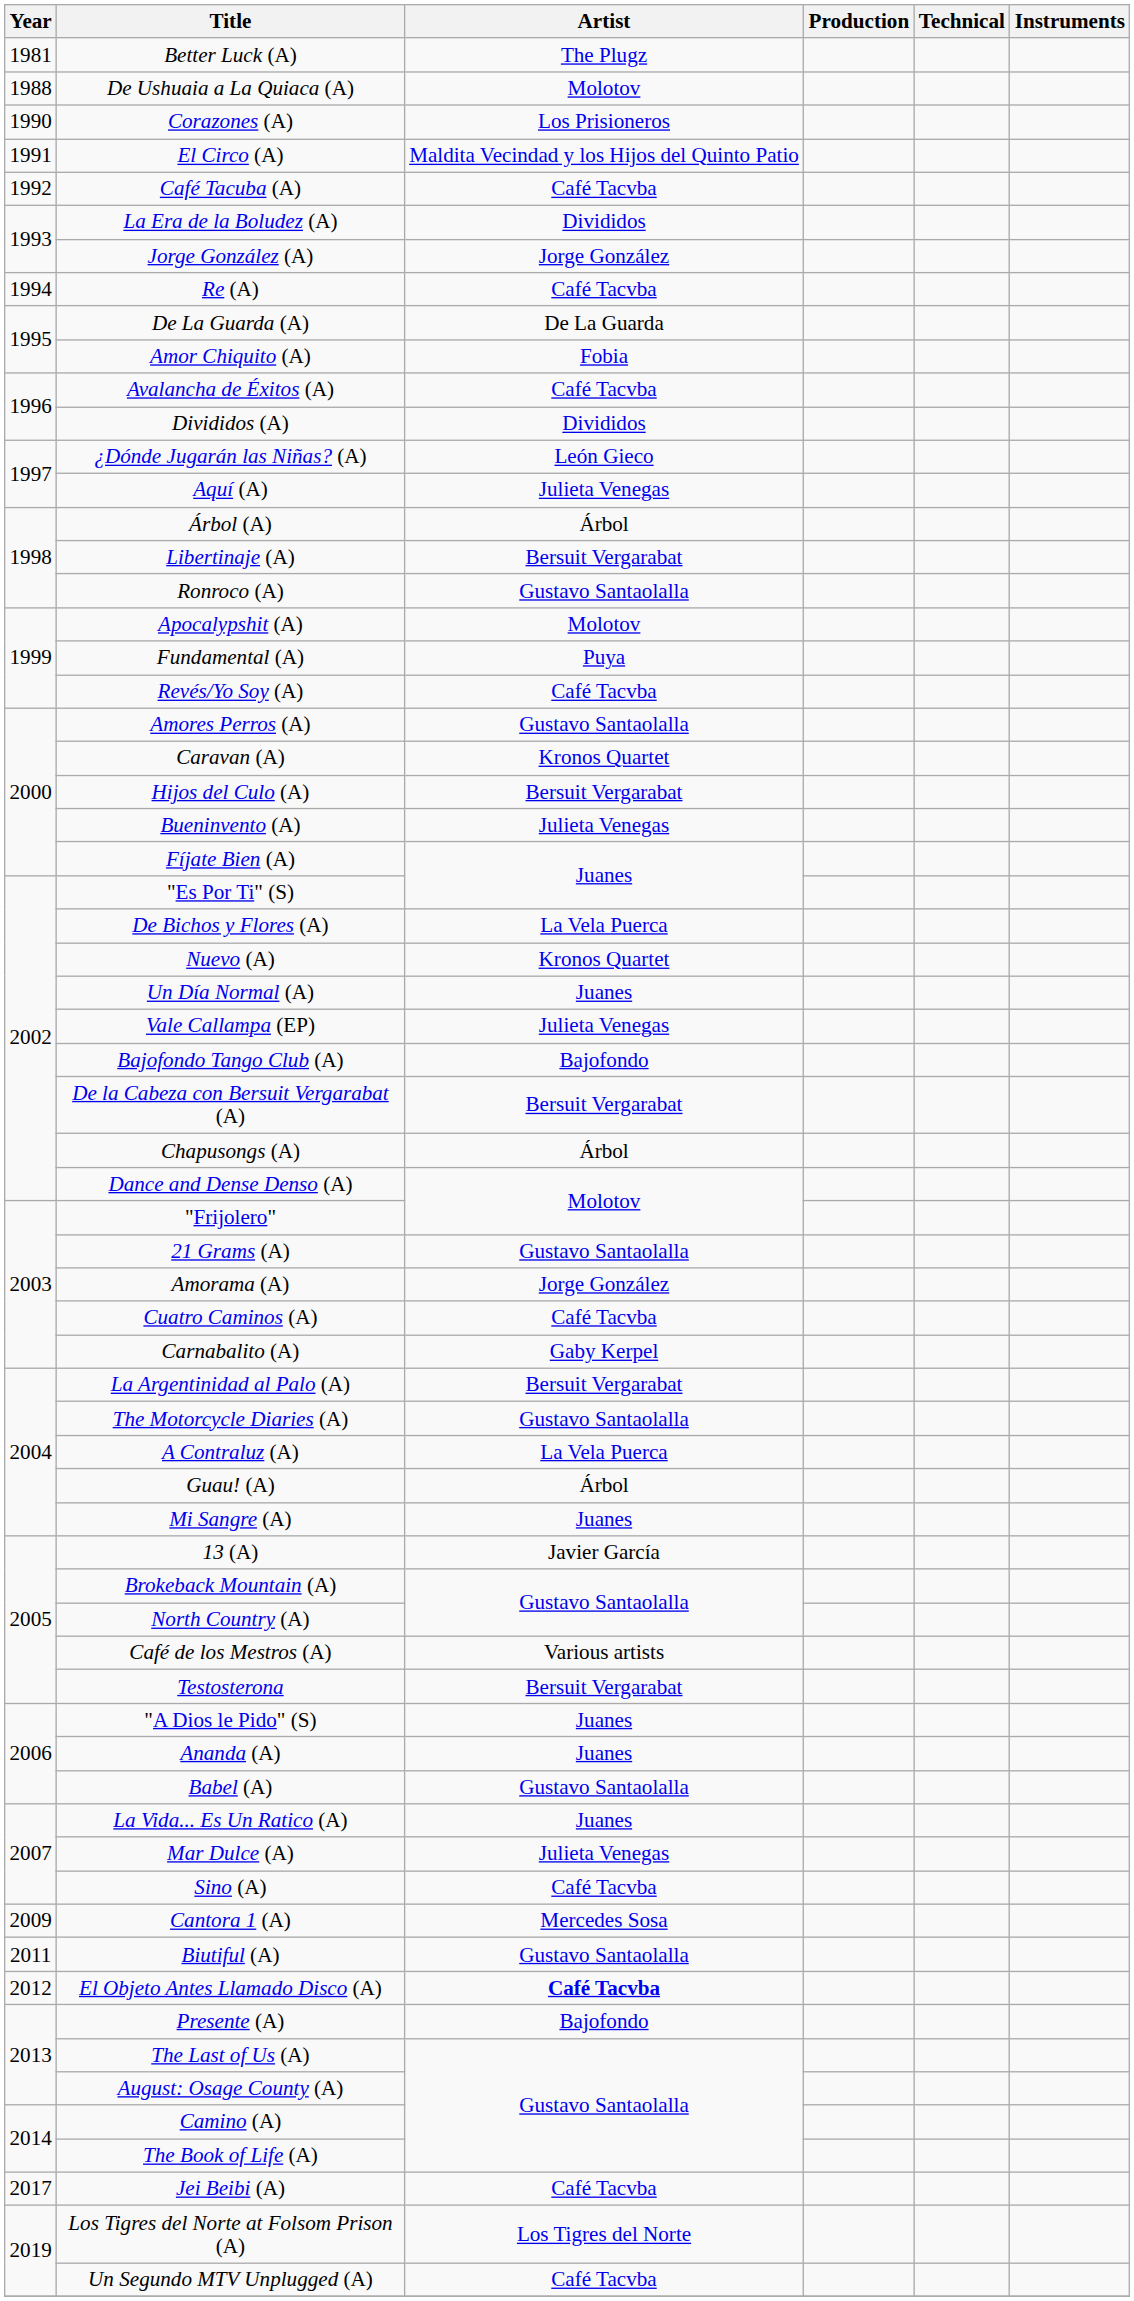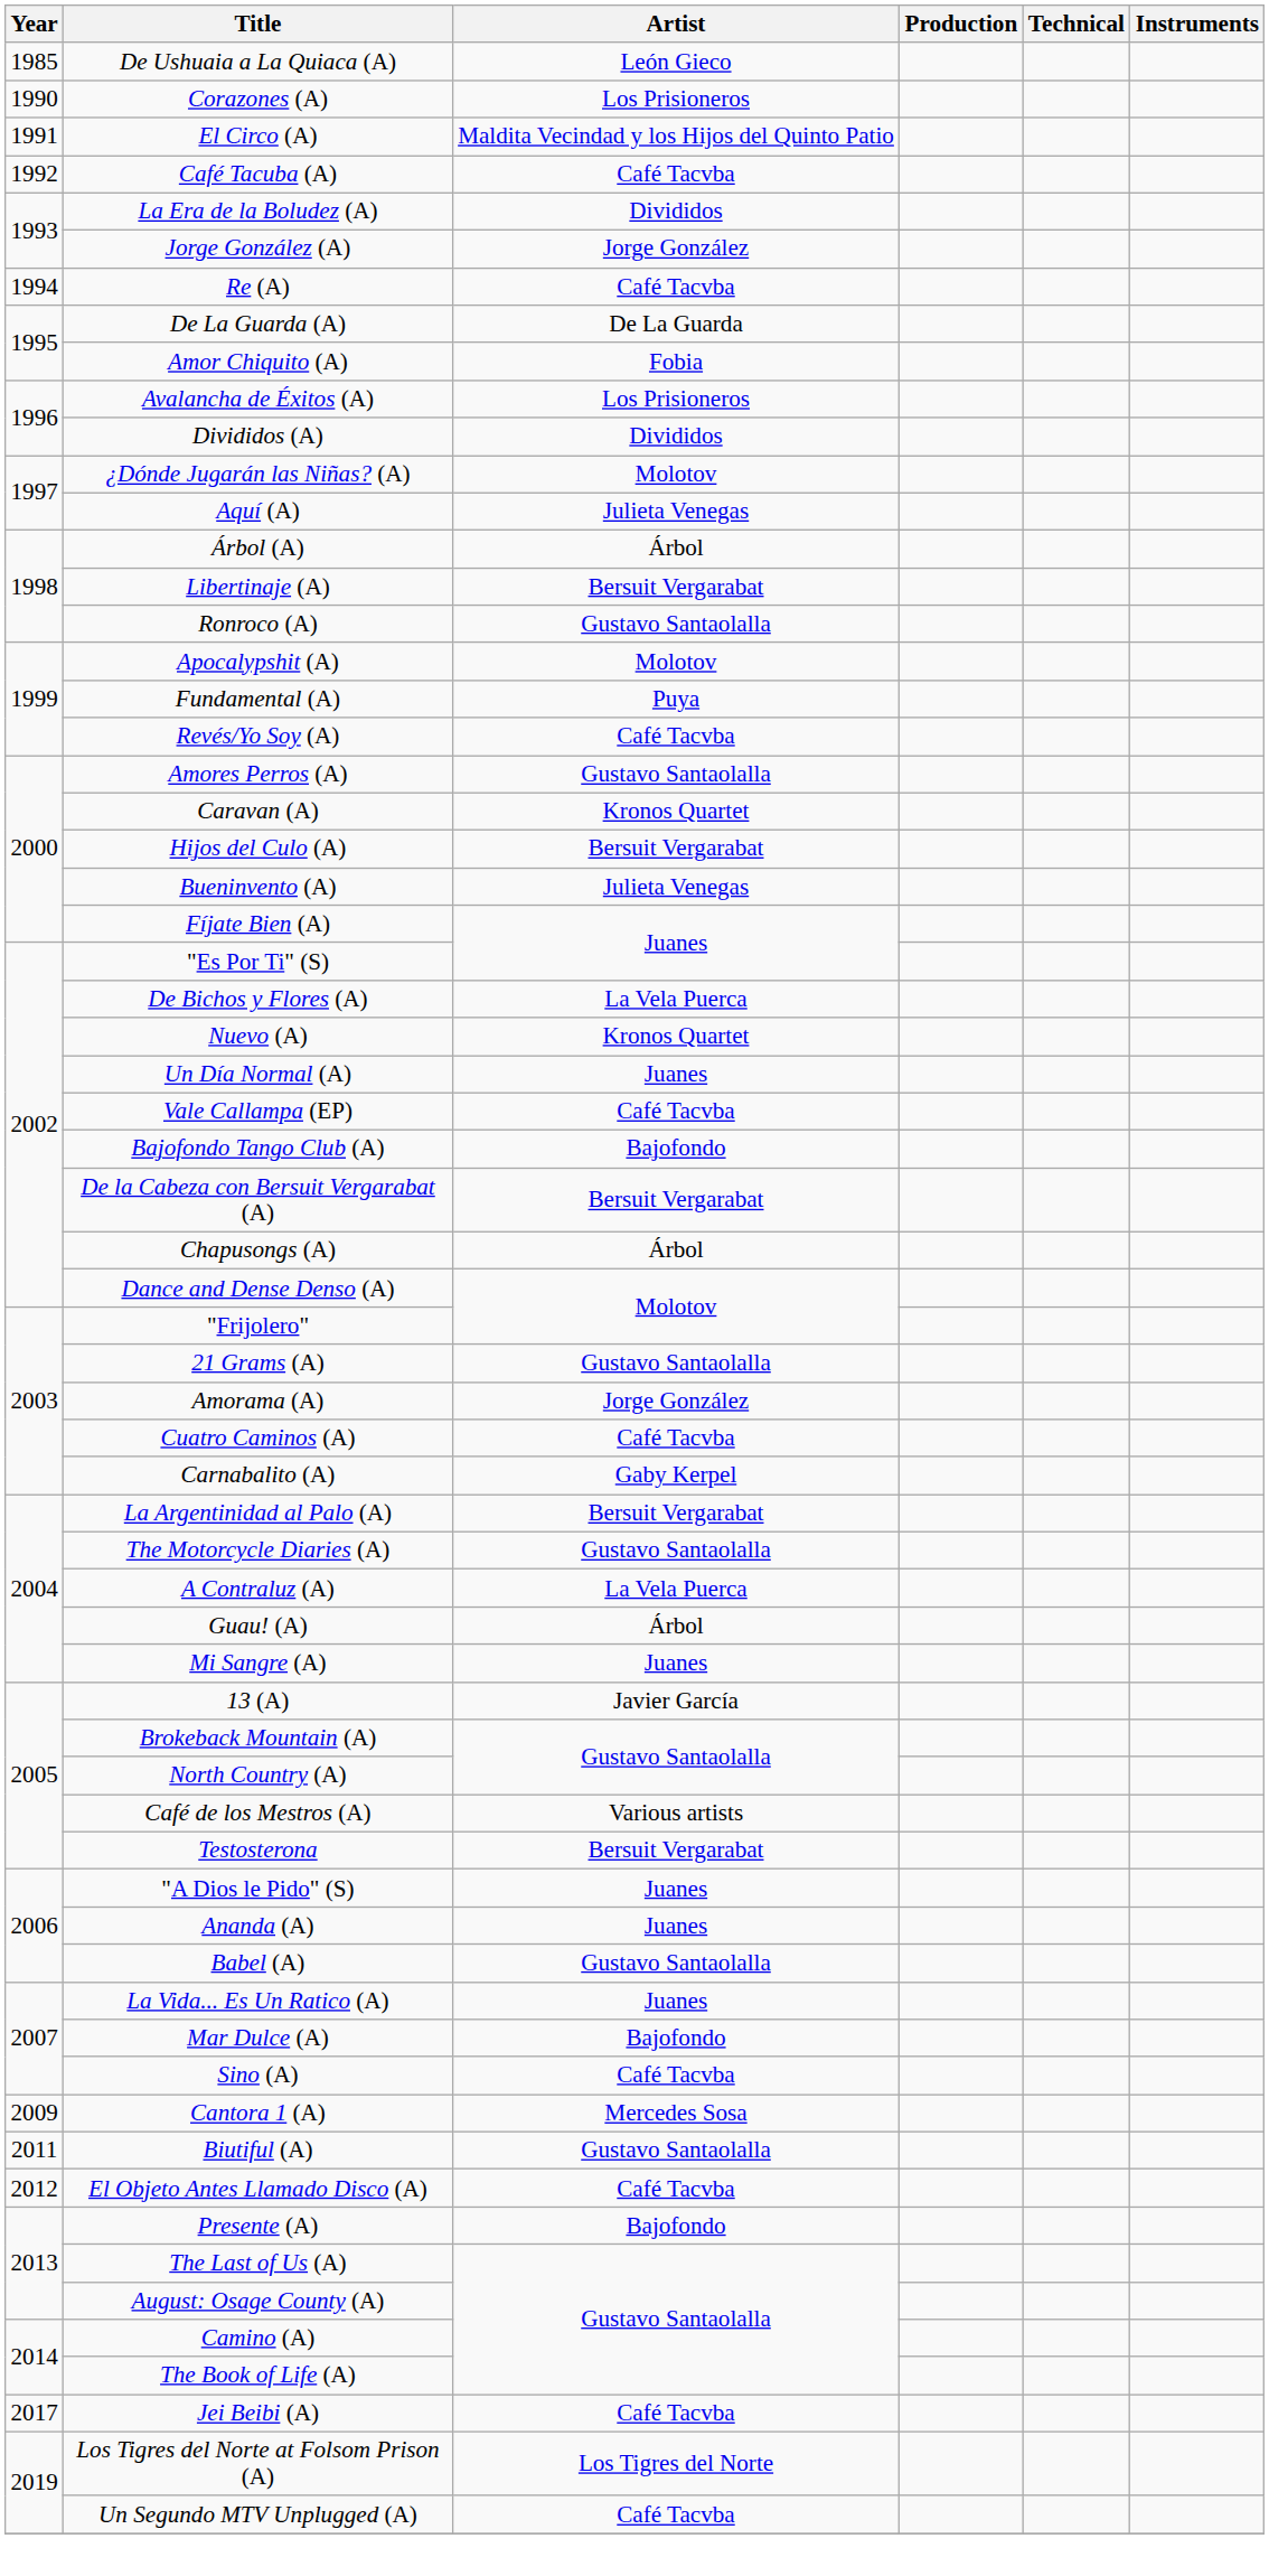- row: 1981 | Better Luck (A) | The Plugz
De Ushuaia a La Quiaca (A) | Year: 1988 -> 1985
De Ushuaia a La Quiaca (A) | Artist: Molotov -> León Gieco
Avalancha de Éxitos (A) | Artist: Café Tacvba -> Los Prisioneros
¿Dónde Jugarán las Niñas? (A) | Artist: León Gieco -> Molotov
Vale Callampa (EP) | Artist: Julieta Venegas -> Café Tacvba
Mar Dulce (A) | Artist: Julieta Venegas -> Bajofondo
El Objeto Antes Llamado Disco (A) | Artist: bold -> normal
